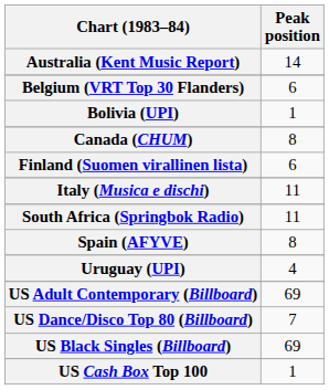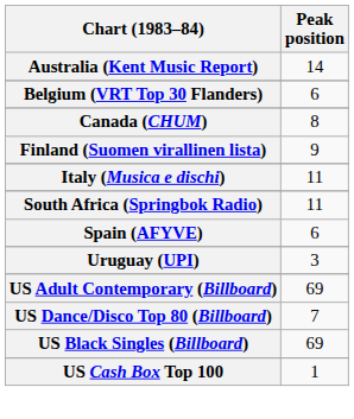- row: Bolivia (UPI) | 1
Finland (Suomen virallinen lista) | Peak position: 6 -> 9
Spain (AFYVE) | Peak position: 8 -> 6
Uruguay (UPI) | Peak position: 4 -> 3
